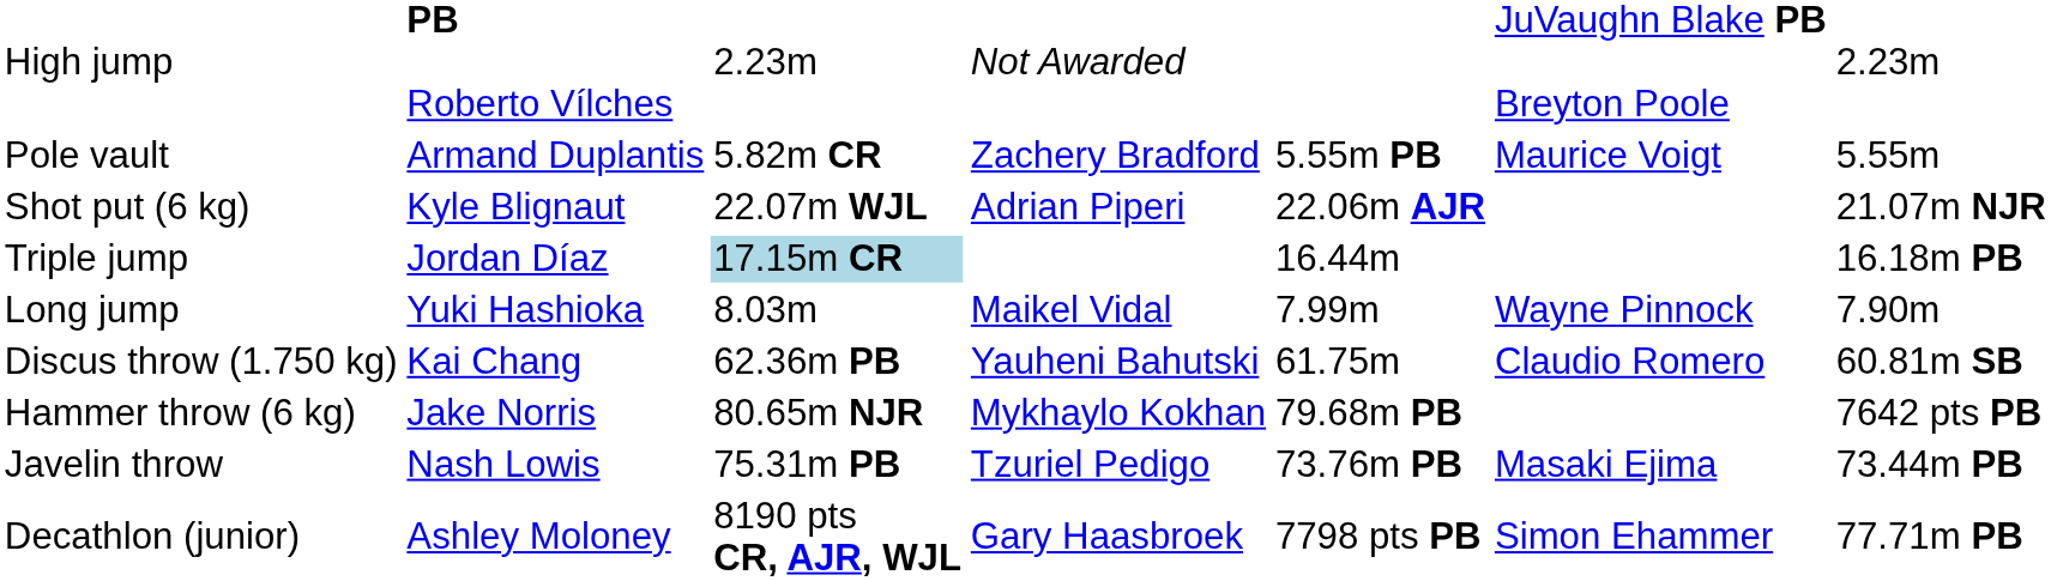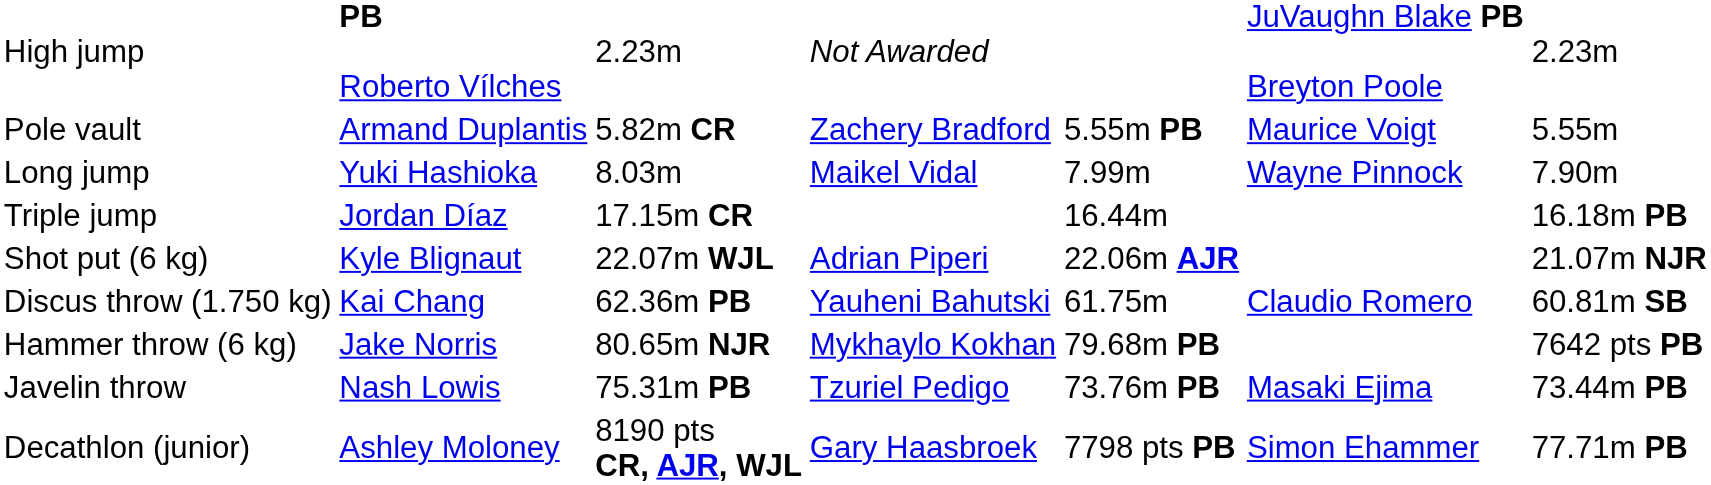rows swapped: Long jump <-> Shot put (6 kg)
Triple jump | column 3: lightblue background -> no background
